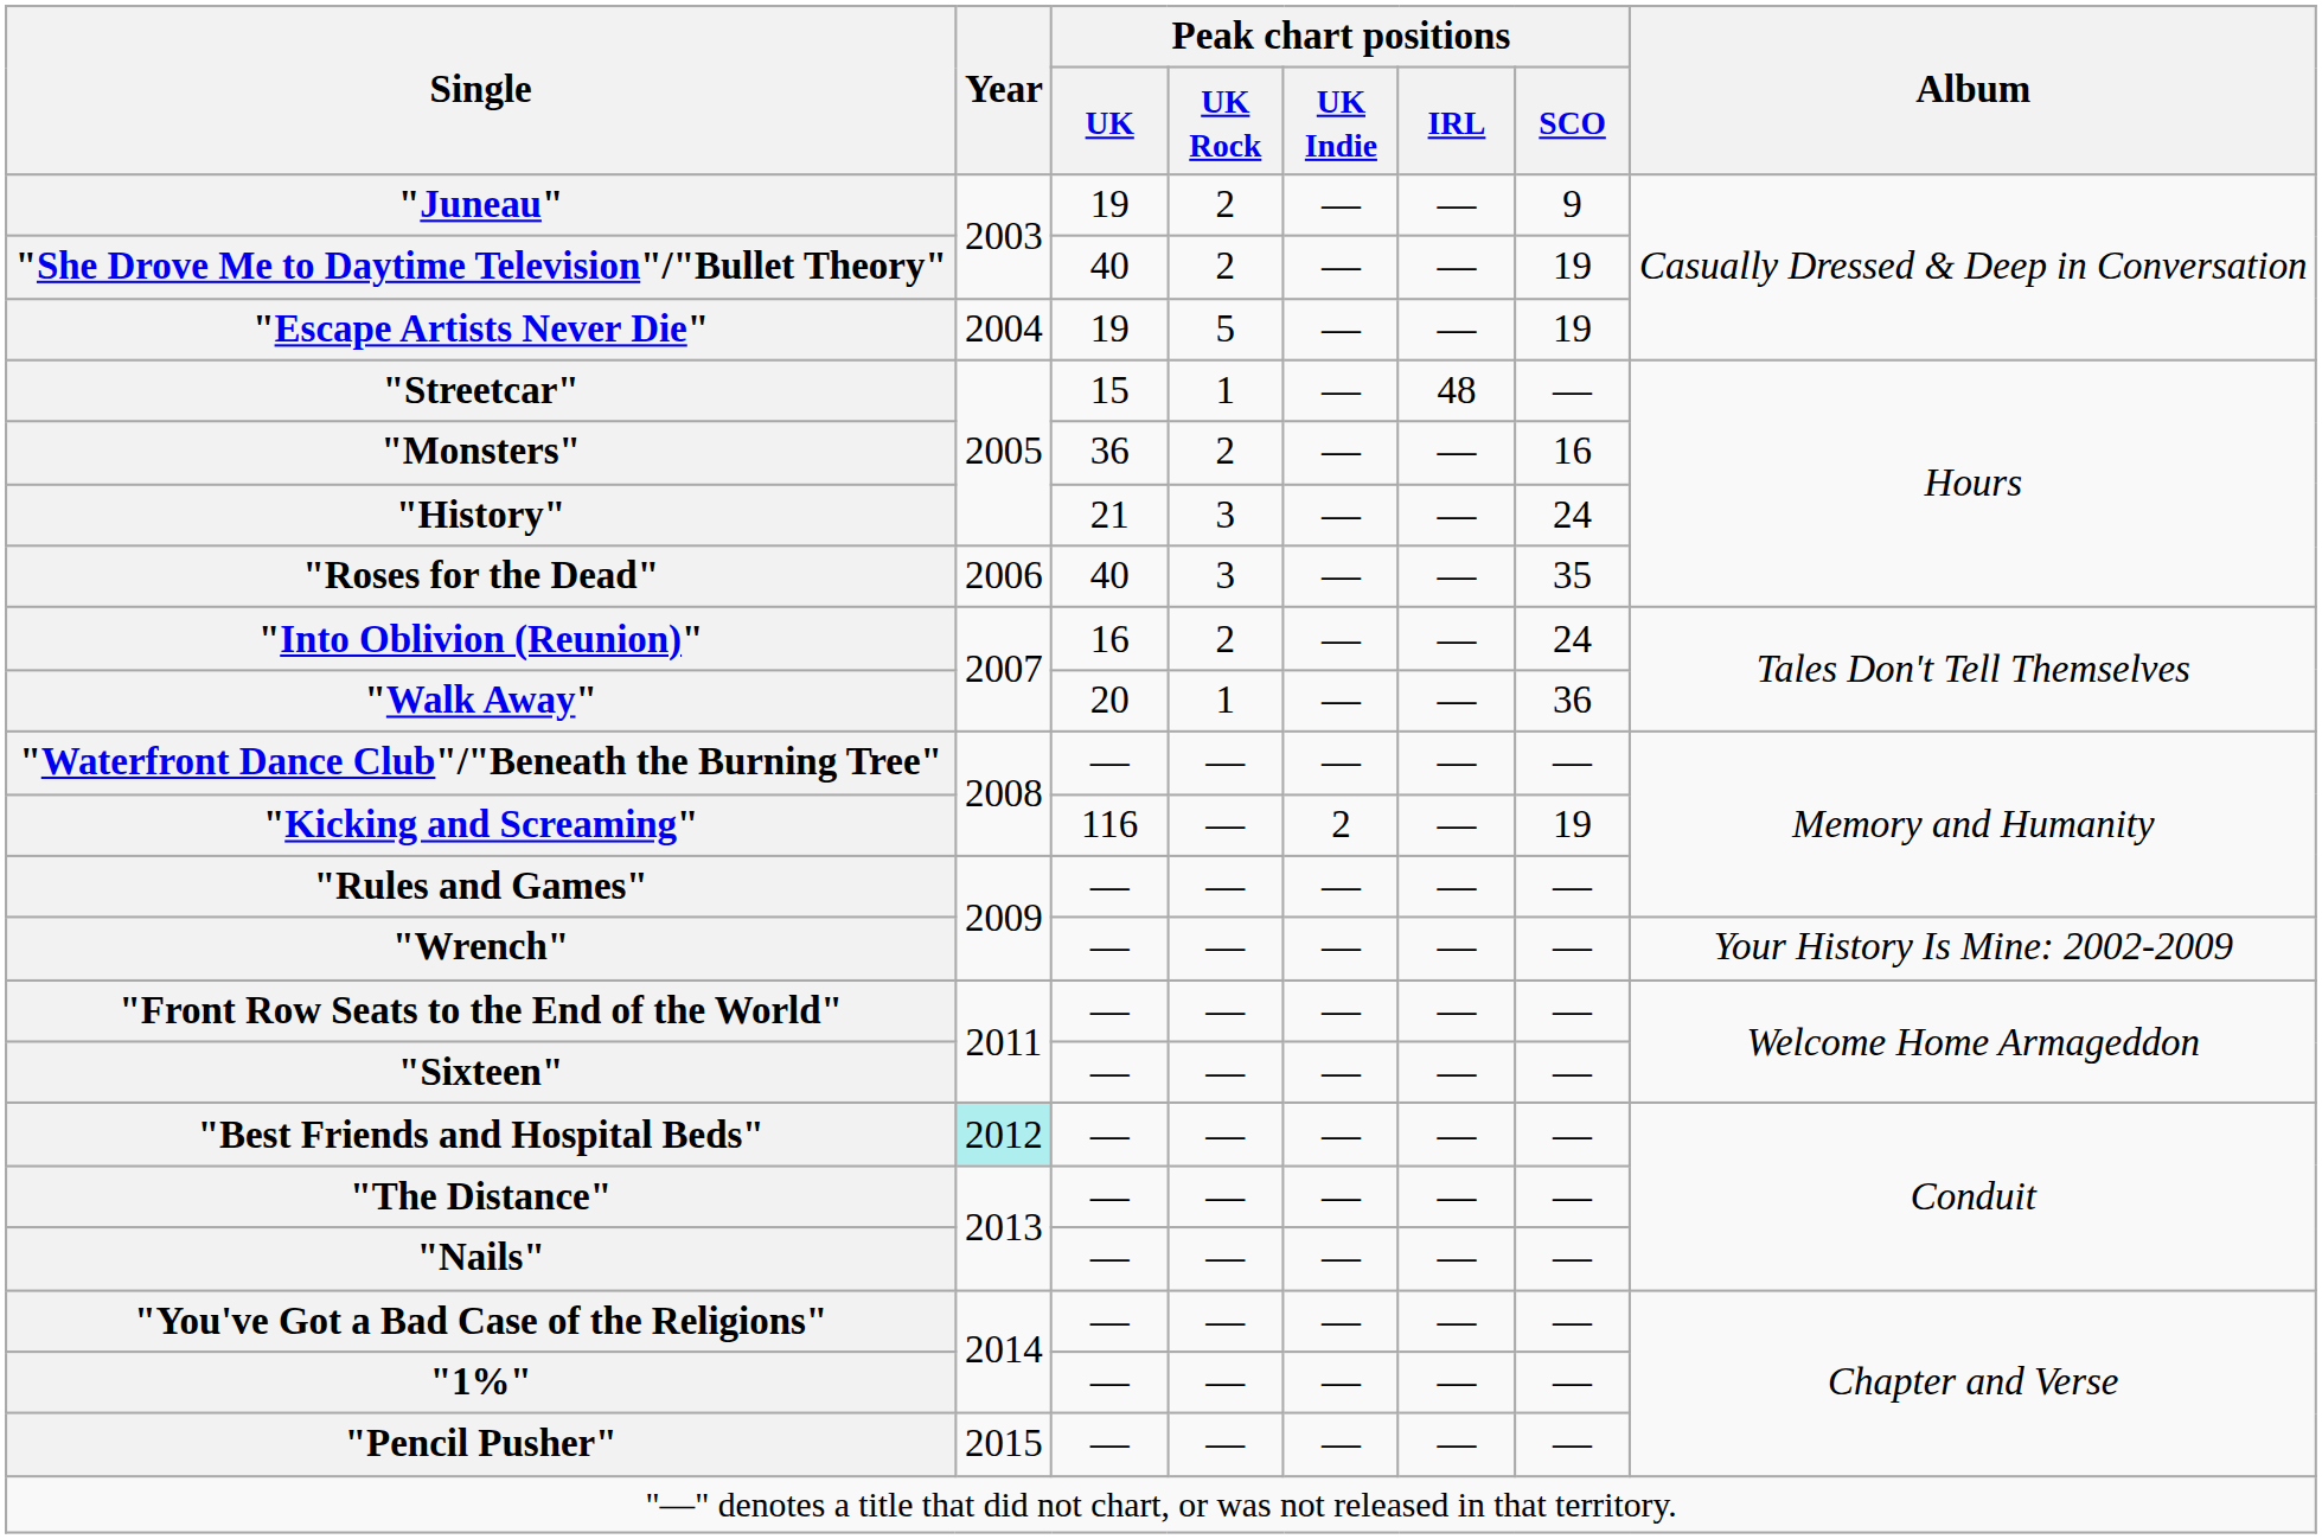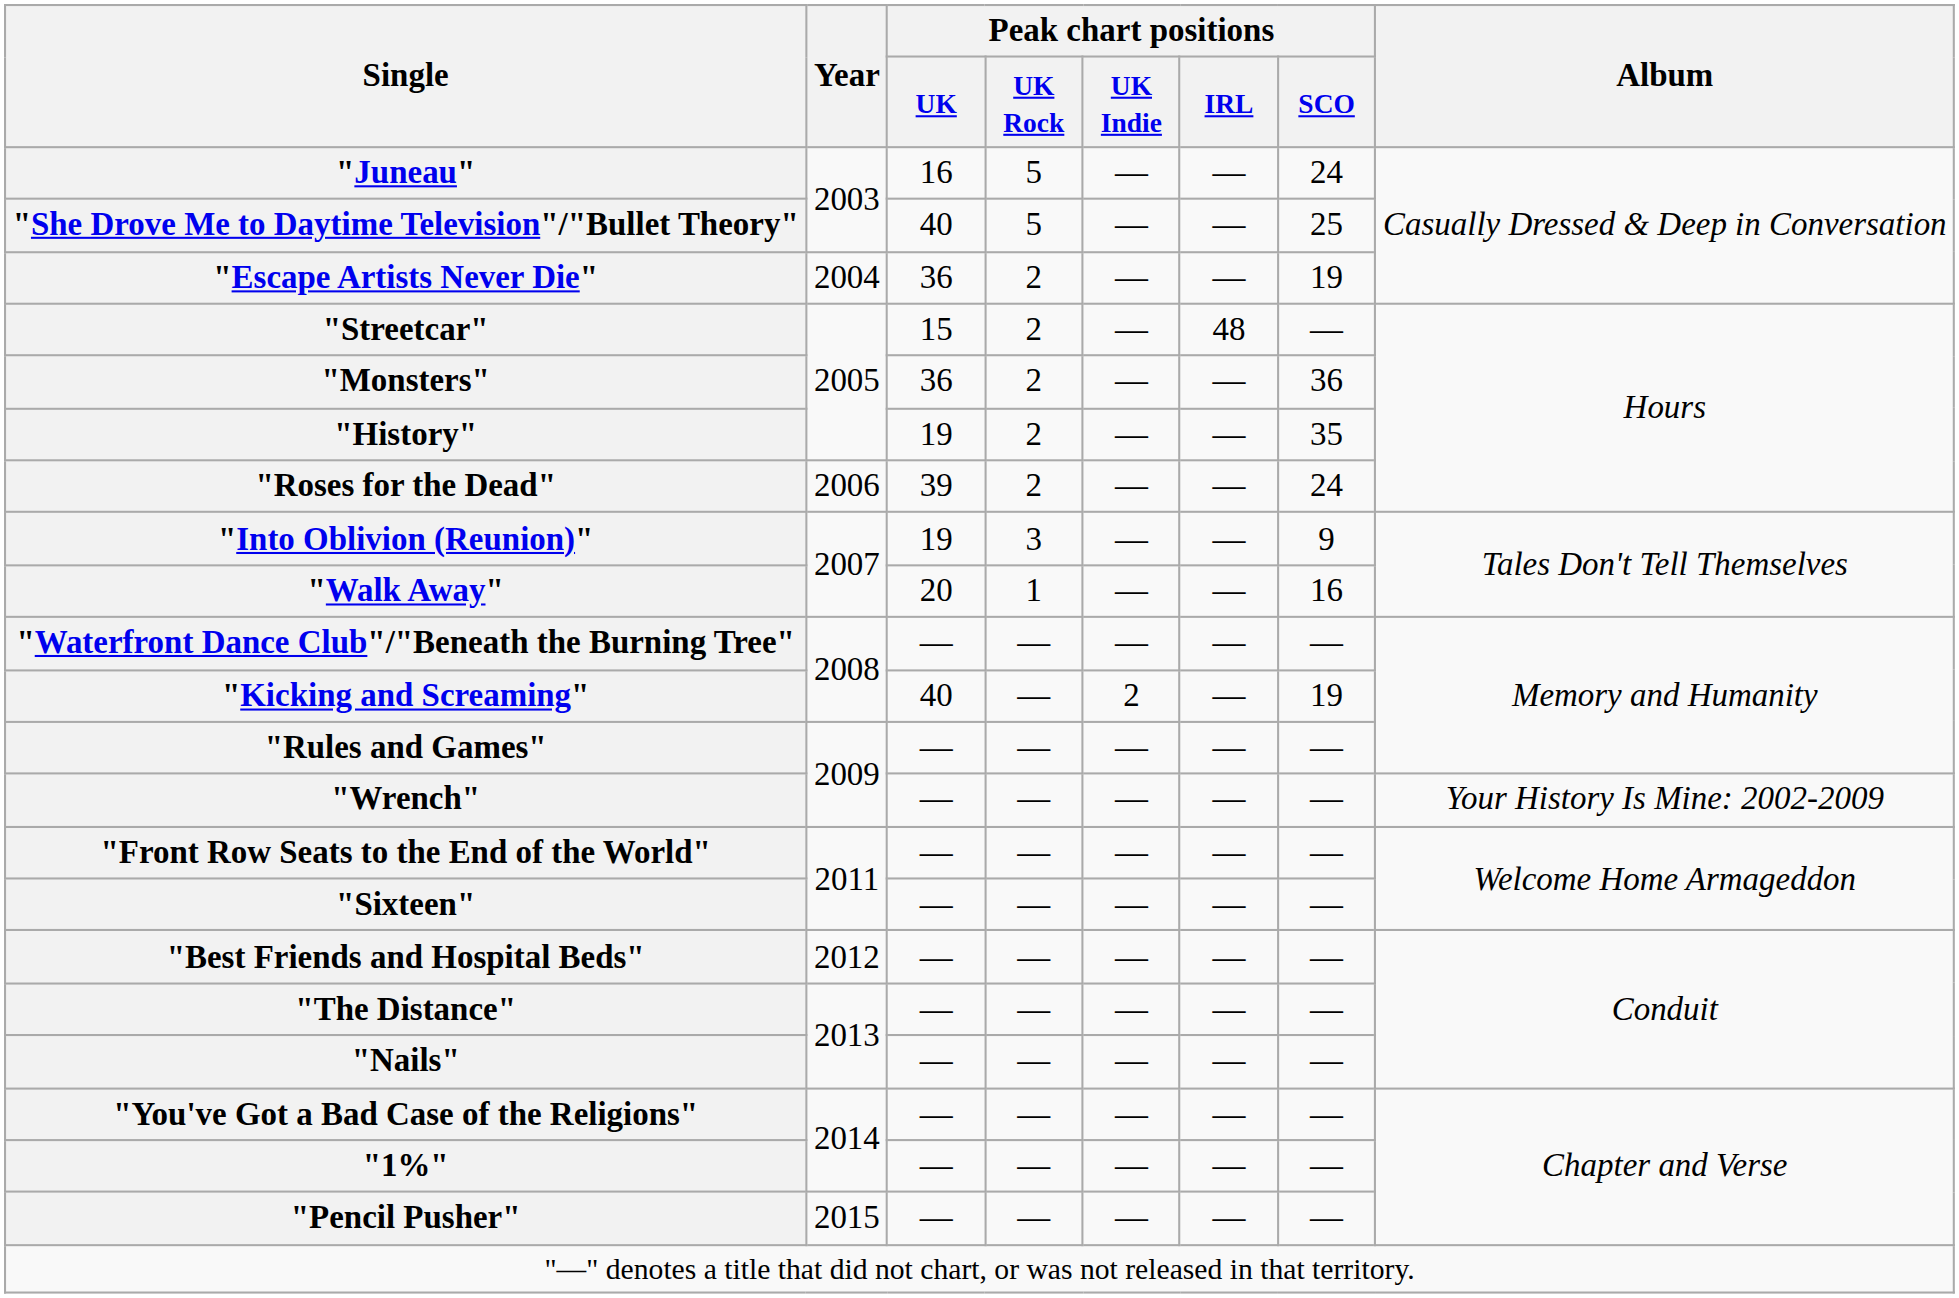"Juneau" | Peak chart positions / UK: 19 -> 16
"Juneau" | Peak chart positions / UK Rock: 2 -> 5
"Juneau" | Peak chart positions / SCO: 9 -> 24
"She Drove Me to Daytime Television"/"Bullet Theory" | Peak chart positions / UK Rock: 2 -> 5
"She Drove Me to Daytime Television"/"Bullet Theory" | Peak chart positions / SCO: 19 -> 25
"Escape Artists Never Die" | Peak chart positions / UK: 19 -> 36
"Escape Artists Never Die" | Peak chart positions / UK Rock: 5 -> 2
"Streetcar" | Peak chart positions / UK Rock: 1 -> 2
"Monsters" | Peak chart positions / SCO: 16 -> 36
"History" | Peak chart positions / UK: 21 -> 19
"History" | Peak chart positions / UK Rock: 3 -> 2
"History" | Peak chart positions / SCO: 24 -> 35
"Roses for the Dead" | Peak chart positions / UK: 40 -> 39
"Roses for the Dead" | Peak chart positions / UK Rock: 3 -> 2
"Roses for the Dead" | Peak chart positions / SCO: 35 -> 24
"Into Oblivion (Reunion)" | Peak chart positions / UK: 16 -> 19
"Into Oblivion (Reunion)" | Peak chart positions / UK Rock: 2 -> 3
"Into Oblivion (Reunion)" | Peak chart positions / SCO: 24 -> 9
"Walk Away" | Peak chart positions / SCO: 36 -> 16
"Kicking and Screaming" | Peak chart positions / UK: 116 -> 40
"Best Friends and Hospital Beds" | Year: paleturquoise background -> no background
